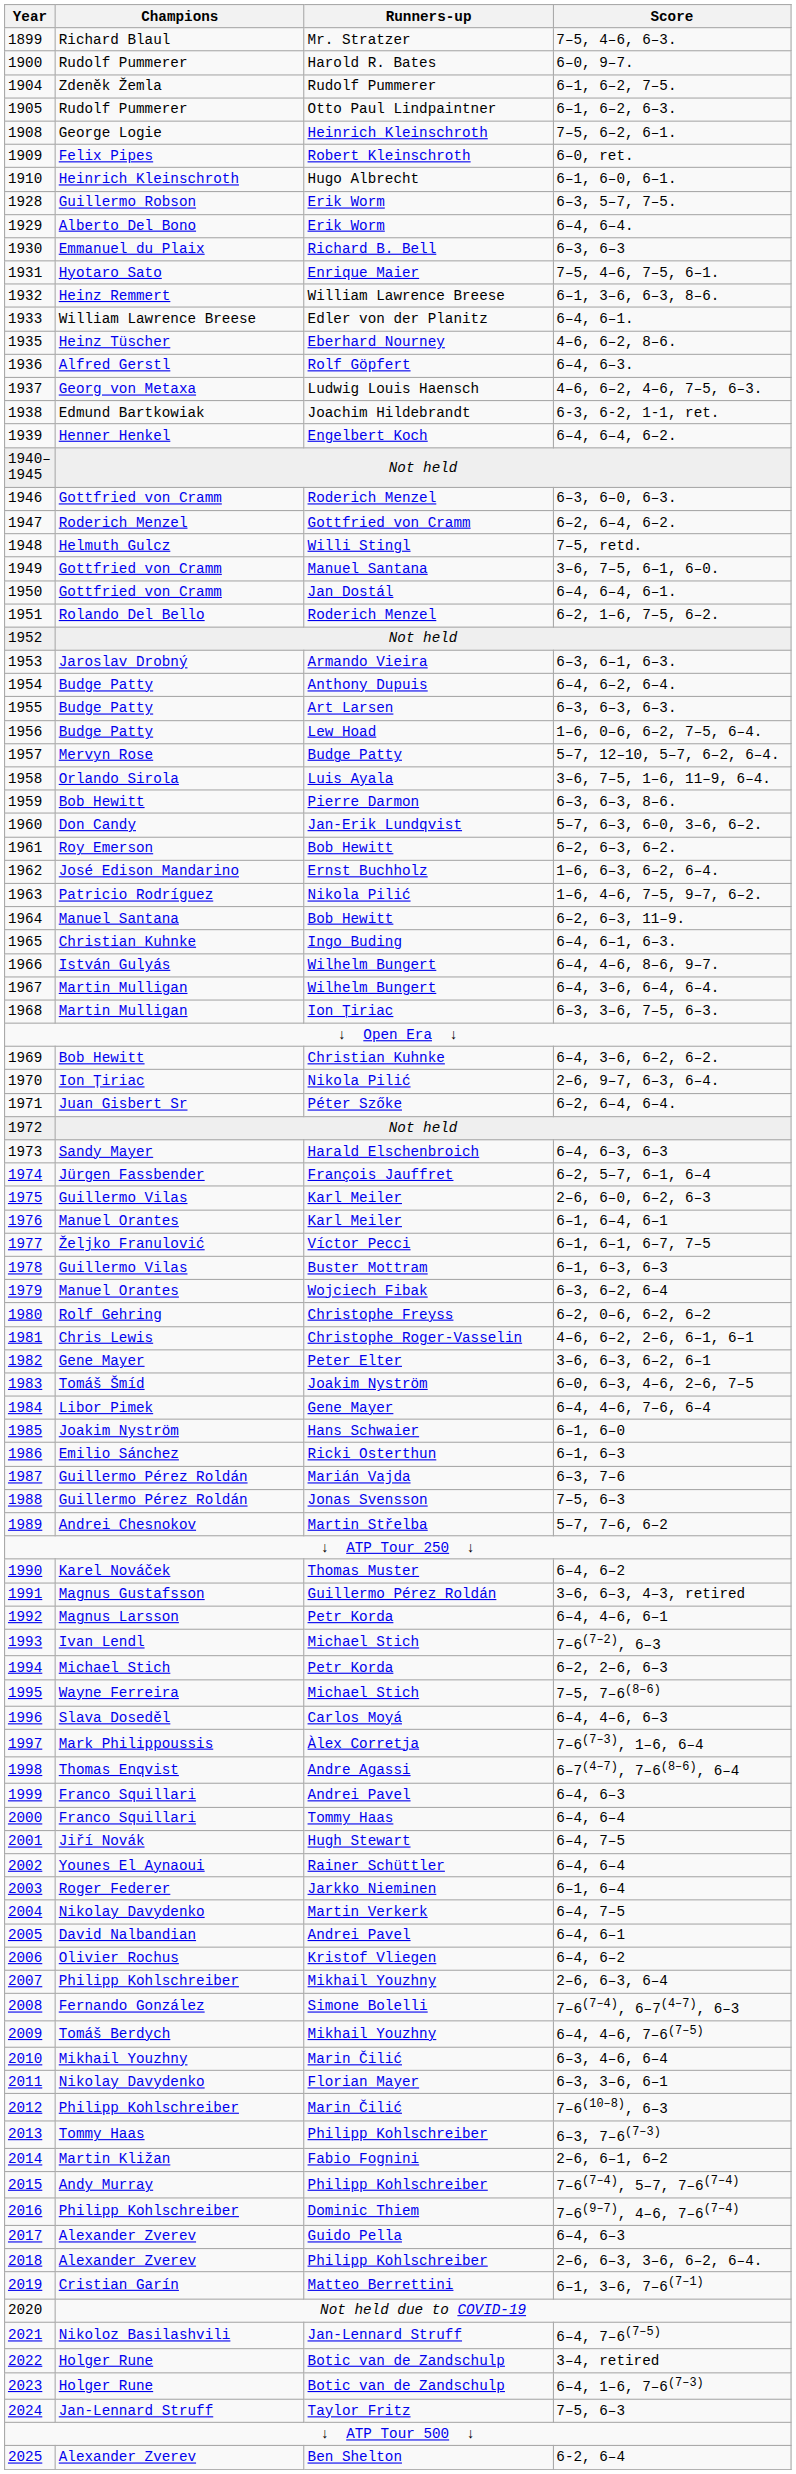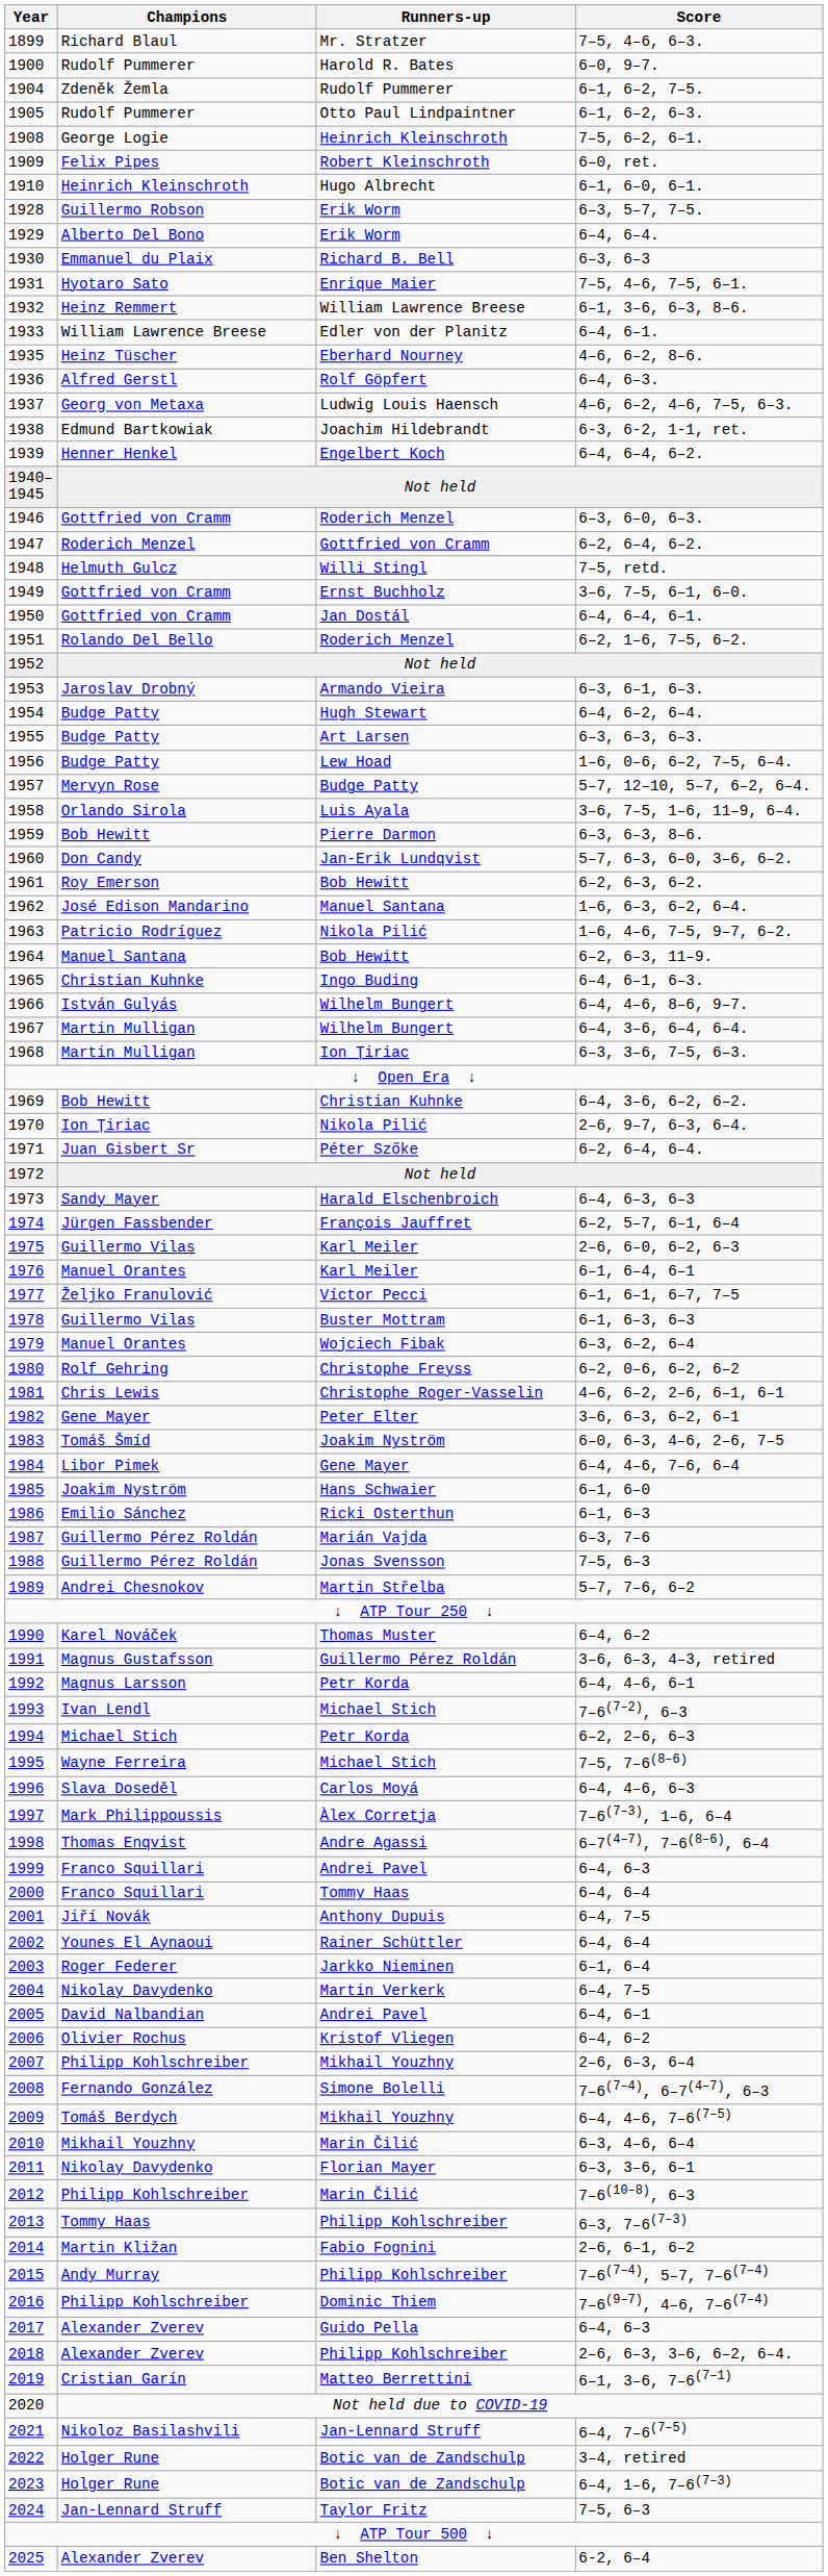1949 | Runners-up: Manuel Santana -> Ernst Buchholz
1954 | Runners-up: Anthony Dupuis -> Hugh Stewart
1962 | Runners-up: Ernst Buchholz -> Manuel Santana
2001 | Runners-up: Hugh Stewart -> Anthony Dupuis
